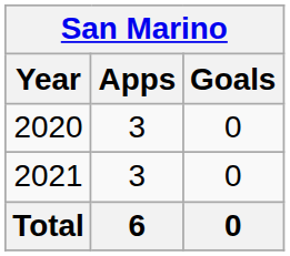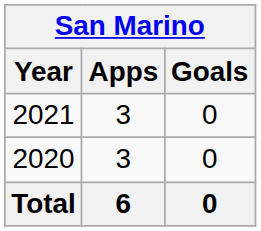rows swapped: 2020 <-> 2021
